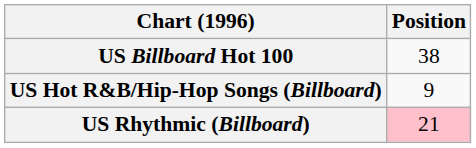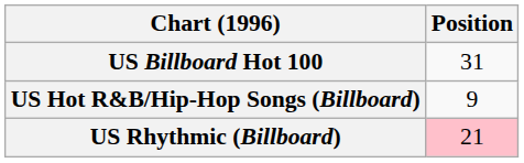US Billboard Hot 100 | Position: 38 -> 31
